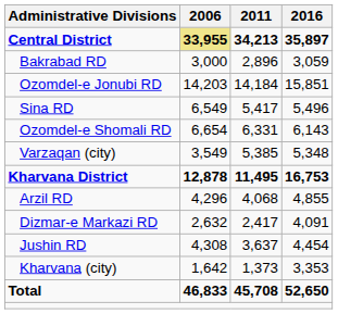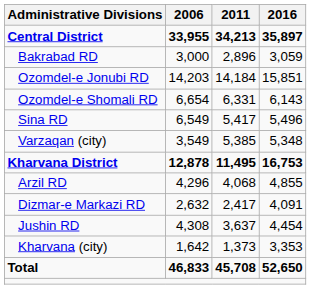Central District | 2006: khaki background -> no background
rows swapped: Ozomdel-e Shomali RD <-> Sina RD
